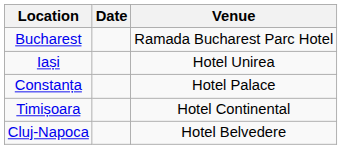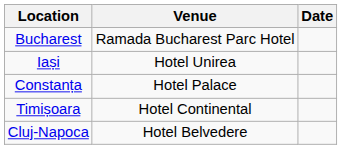columns swapped: Date <-> Venue
